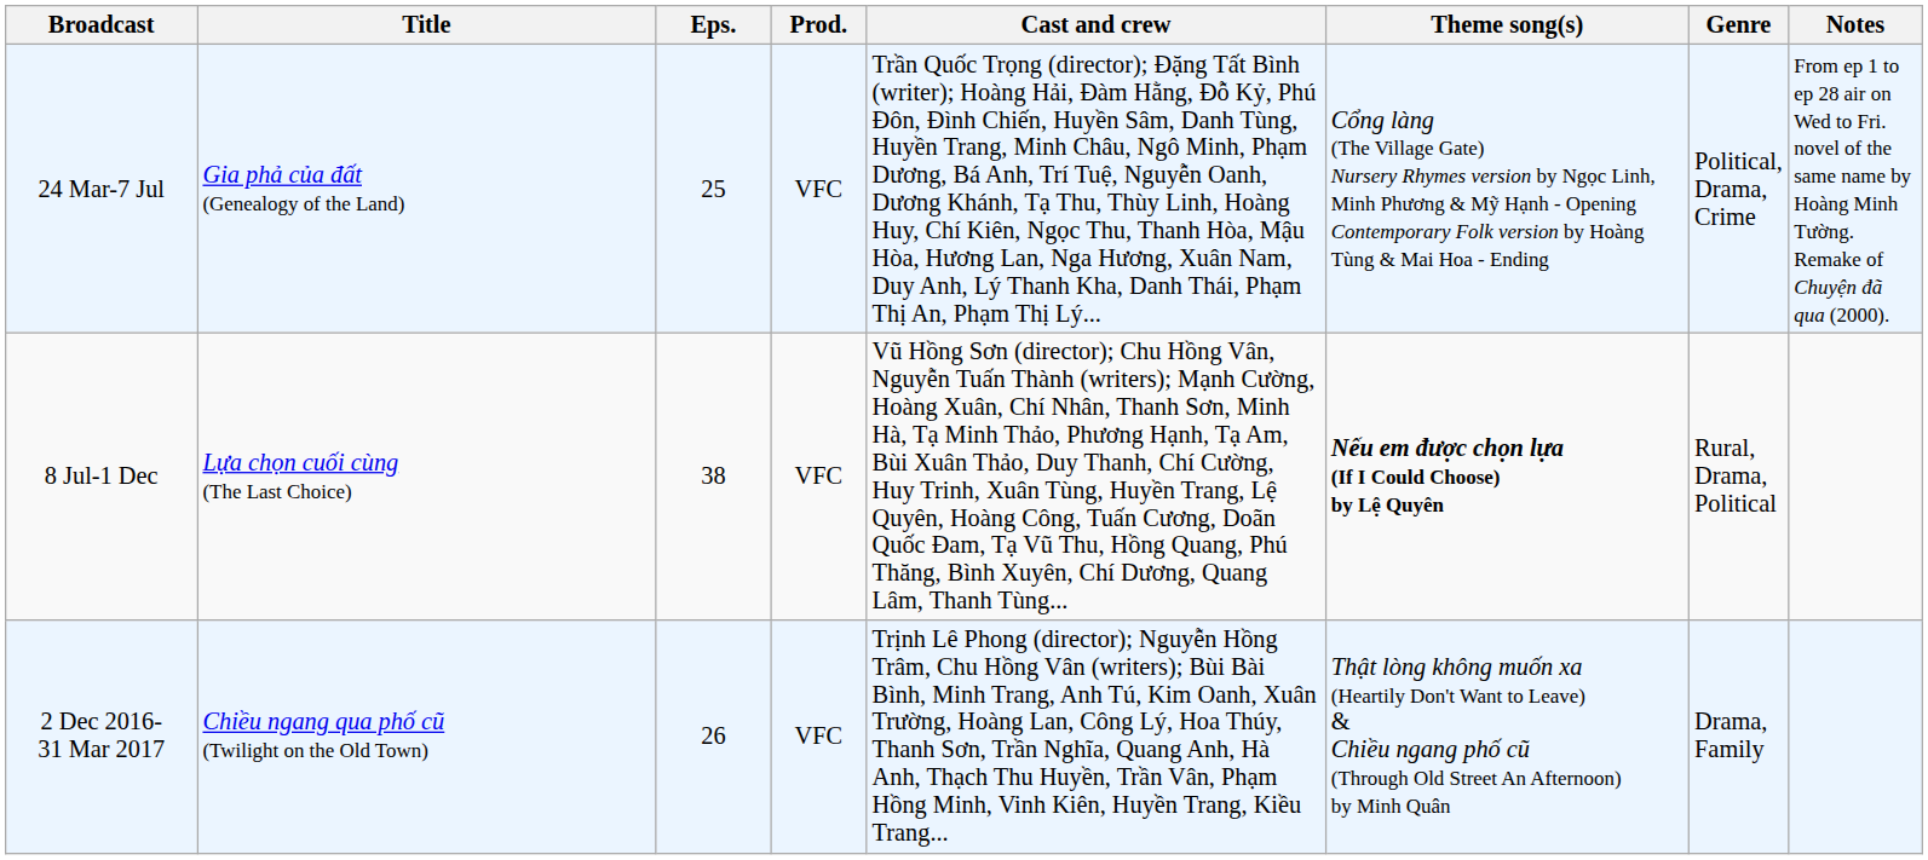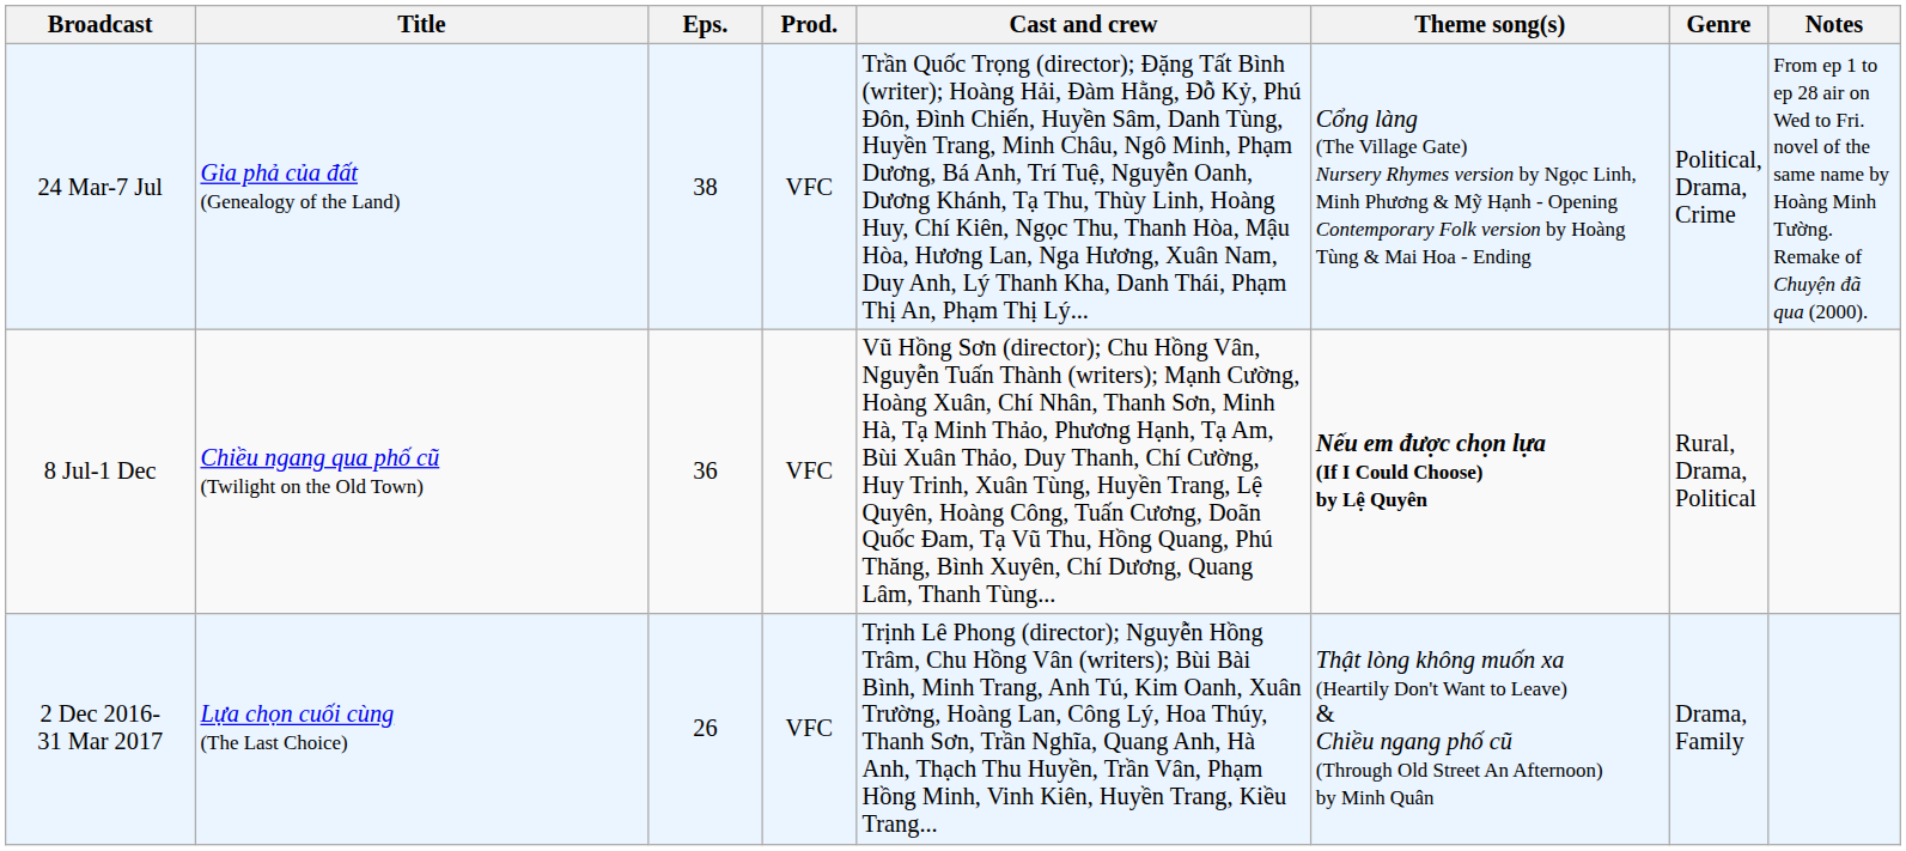24 Mar-7 Jul | Eps.: 25 -> 38
8 Jul-1 Dec | Title: Lựa chọn cuối cùng (The Last Choice) -> Chiều ngang qua phố cũ (Twilight on the Old Town)
8 Jul-1 Dec | Eps.: 38 -> 36
2 Dec 2016- 31 Mar 2017 | Title: Chiều ngang qua phố cũ (Twilight on the Old Town) -> Lựa chọn cuối cùng (The Last Choice)
